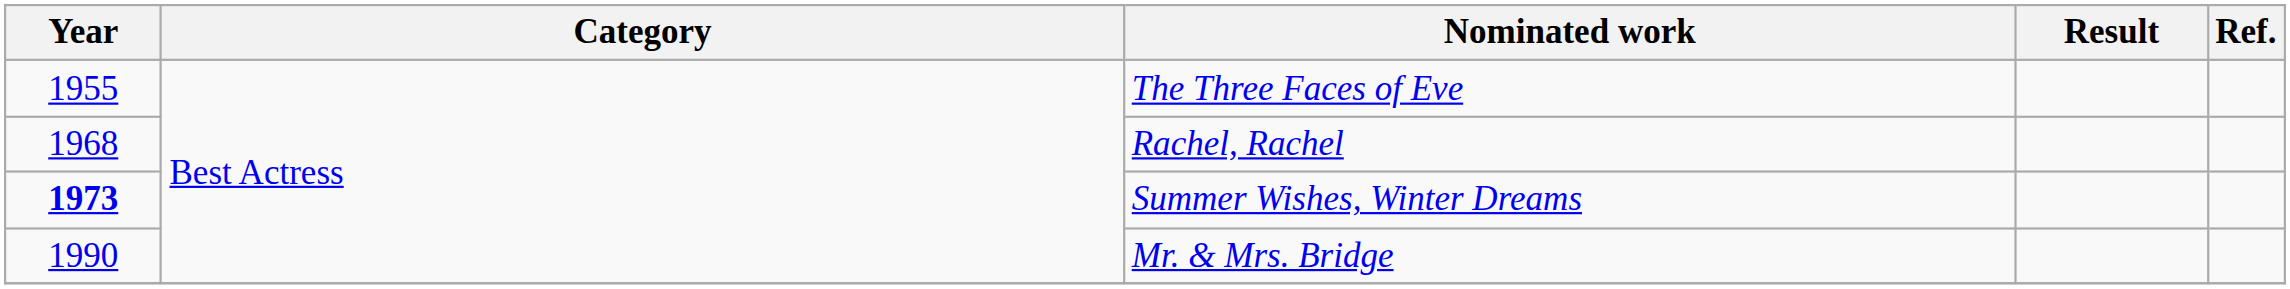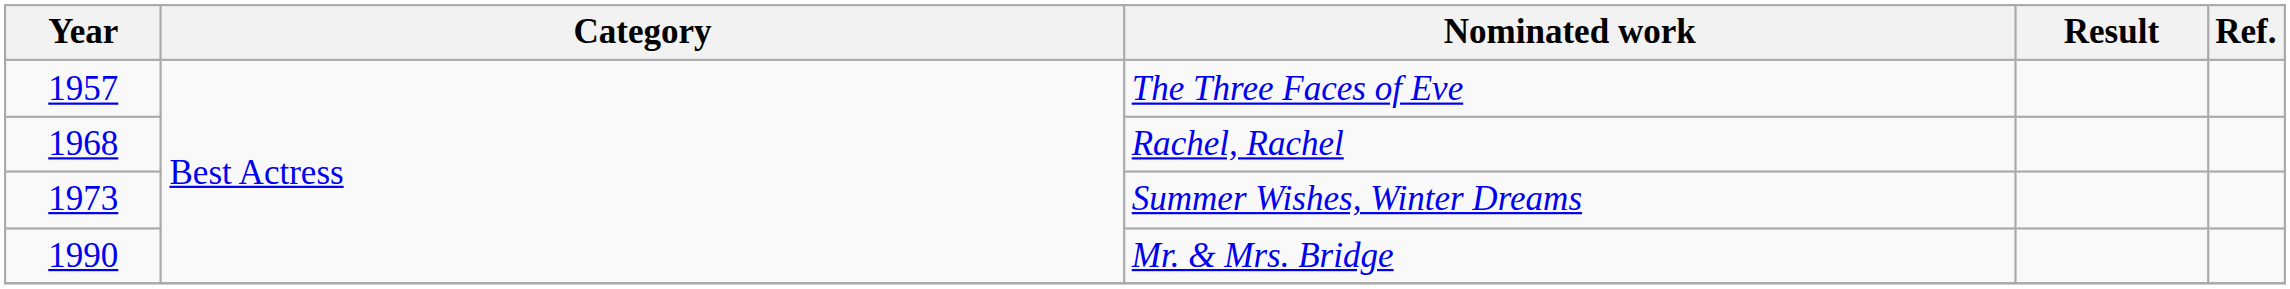The Three Faces of Eve | Year: 1955 -> 1957
Summer Wishes, Winter Dreams | Year: bold -> normal
